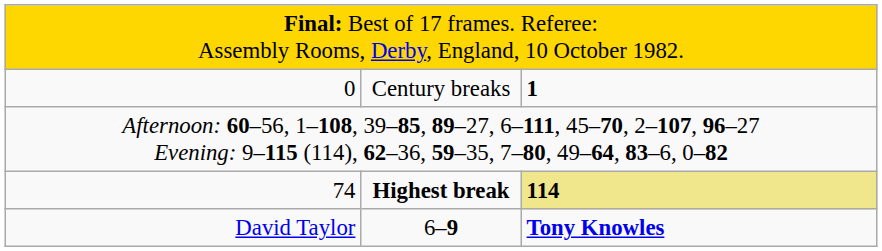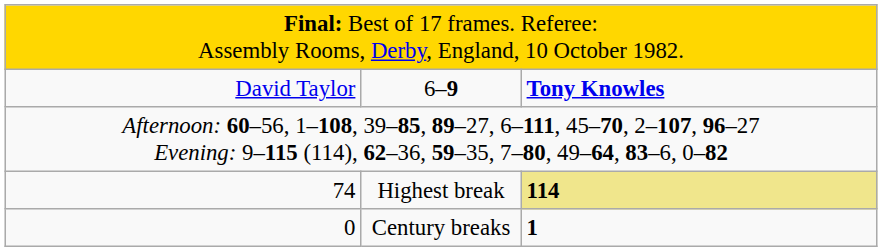rows swapped: David Taylor <-> 0
74 | column 2: bold -> normal
